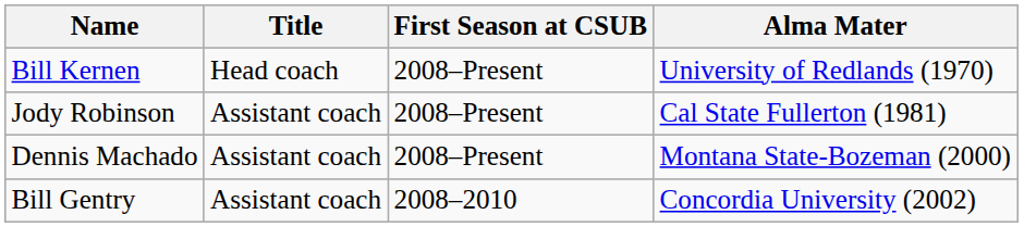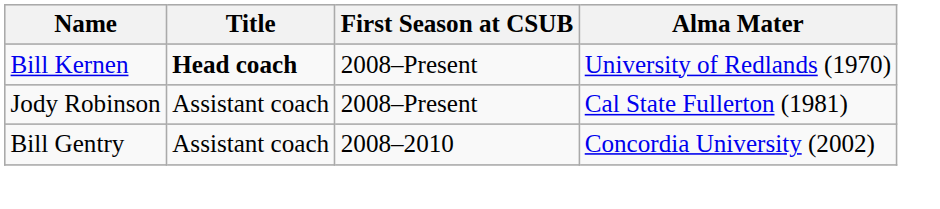Bill Kernen | Title: normal -> bold
- row: Dennis Machado | Assistant coach | 2008–Present | Montana State-Bozeman (2000)
